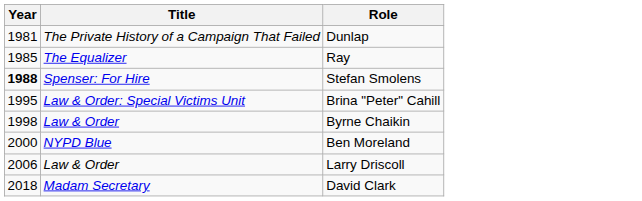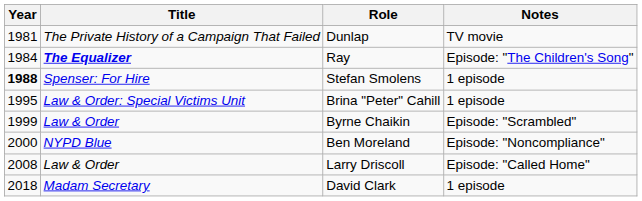+ column: Notes | TV movie | Episode: "The Children's Song" | 1 episode | 1 episode | Episode: "Scrambled" | Episode: "Noncompliance" | Episode: "Called Home" | 1 episode
Ray | Year: 1985 -> 1984
Ray | Title: normal -> bold
Byrne Chaikin | Year: 1998 -> 1999
Larry Driscoll | Year: 2006 -> 2008
